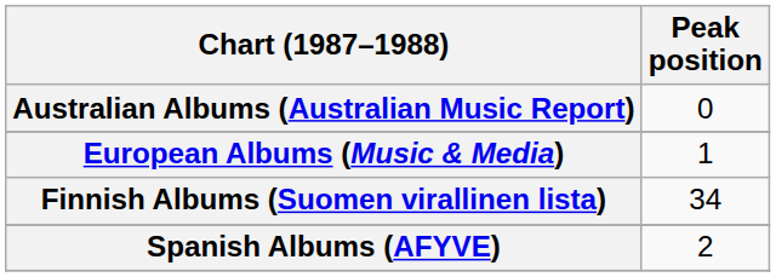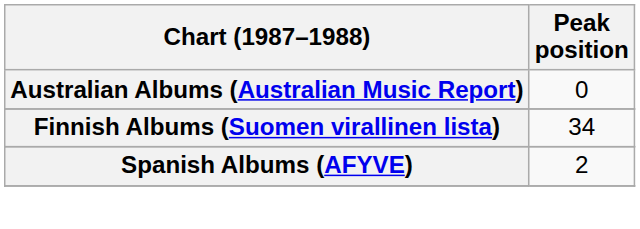- row: European Albums (Music & Media) | 1
